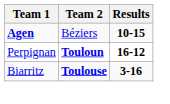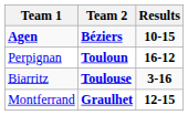Agen | Team 2: normal -> bold
+ row: Montferrand | Graulhet | 12-15
